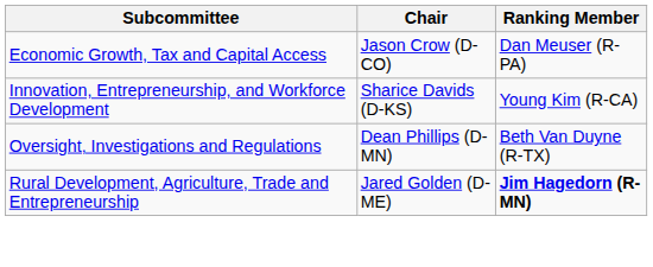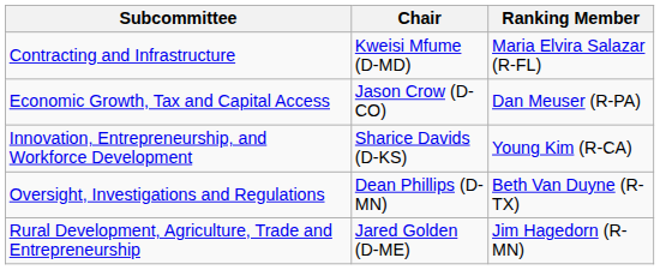+ row: Contracting and Infrastructure | Kweisi Mfume (D-MD) | Maria Elvira Salazar (R-FL)
Rural Development, Agriculture, Trade and Entrepreneurship | Ranking Member: bold -> normal
